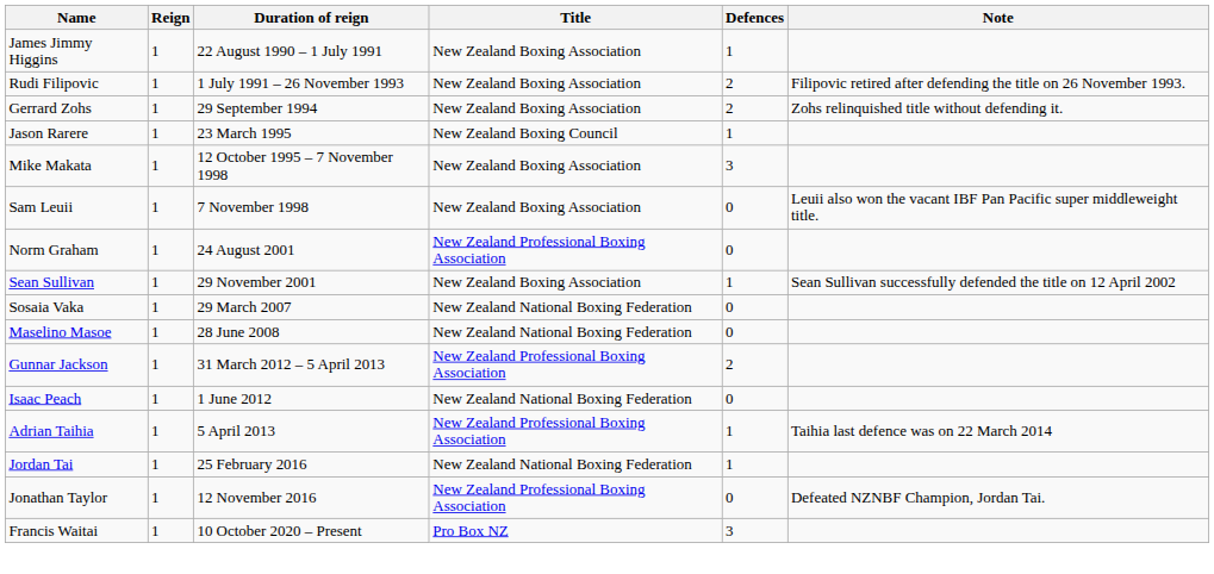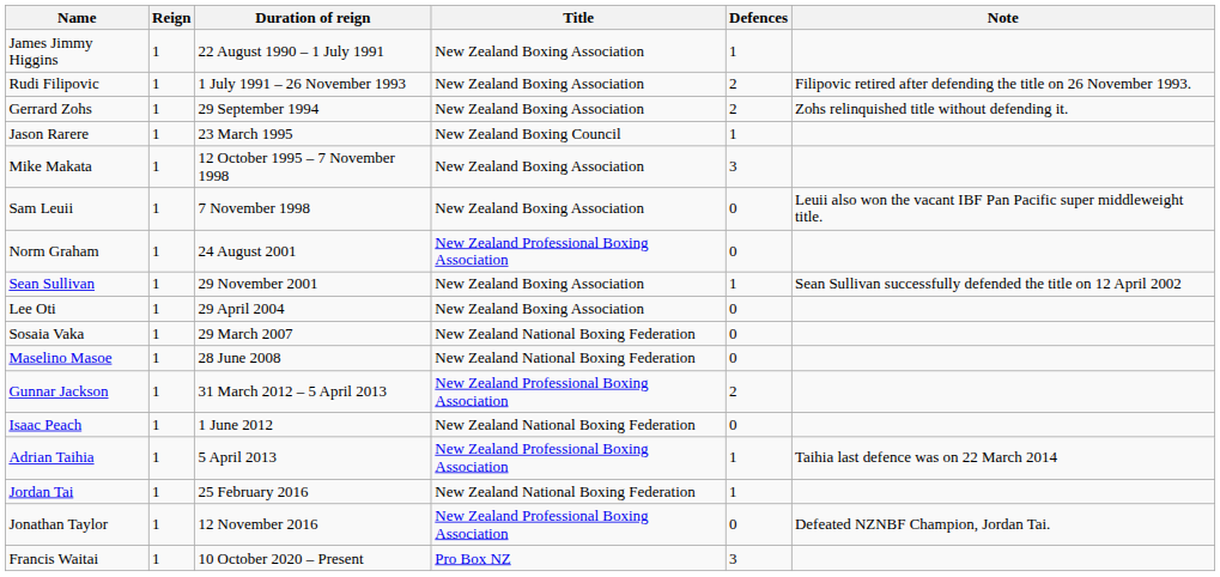+ row: Lee Oti | 1 | 29 April 2004 | New Zealand Boxing Association | 0
